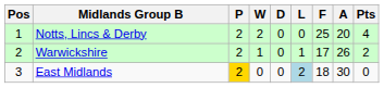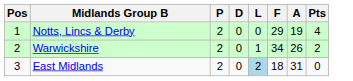- column: W | 2 | 1 | 0
Notts, Lincs & Derby | F: 25 -> 29
Notts, Lincs & Derby | A: 20 -> 19
Warwickshire | F: 17 -> 34
East Midlands | P: gold background -> no background
East Midlands | A: 30 -> 31
